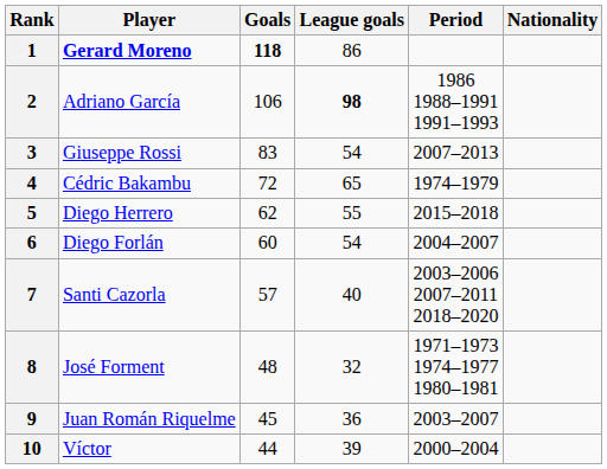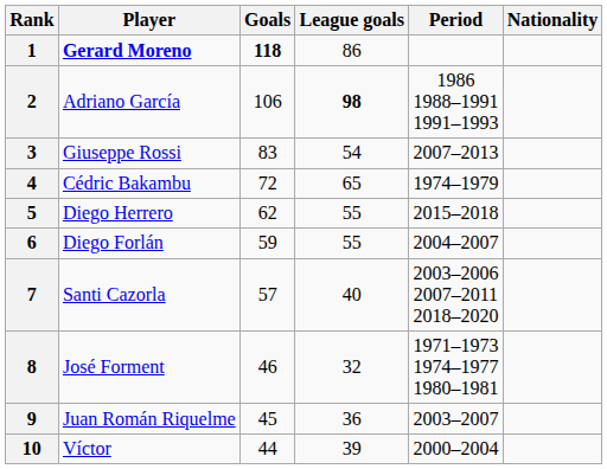6 | Goals: 60 -> 59
6 | League goals: 54 -> 55
8 | Goals: 48 -> 46
